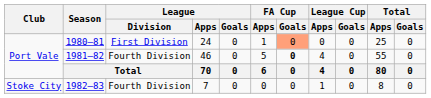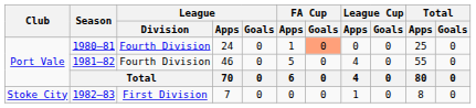1980–81 | League / Division: First Division -> Fourth Division
1981–82 | FA Cup / Goals: bold -> normal
1982–83 | League / Division: Fourth Division -> First Division
